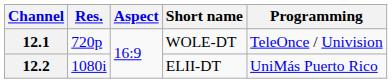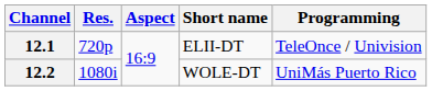12.1 | Short name: WOLE-DT -> ELII-DT
12.2 | Short name: ELII-DT -> WOLE-DT
